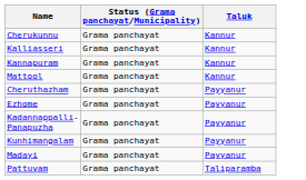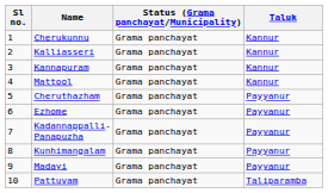+ column: Sl no. | 1 | 2 | 3 | 4 | 5 | 6 | 7 | 8 | 9 | 10
